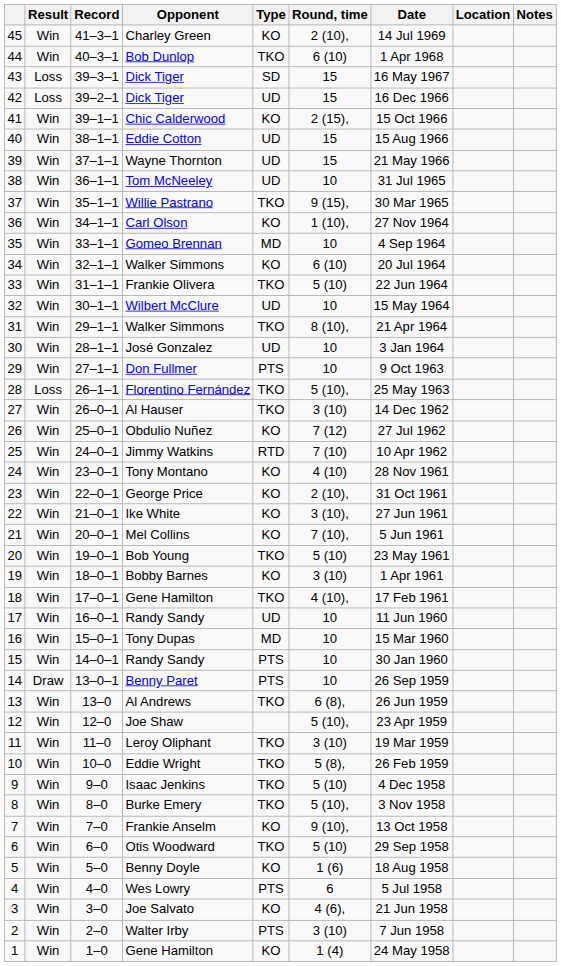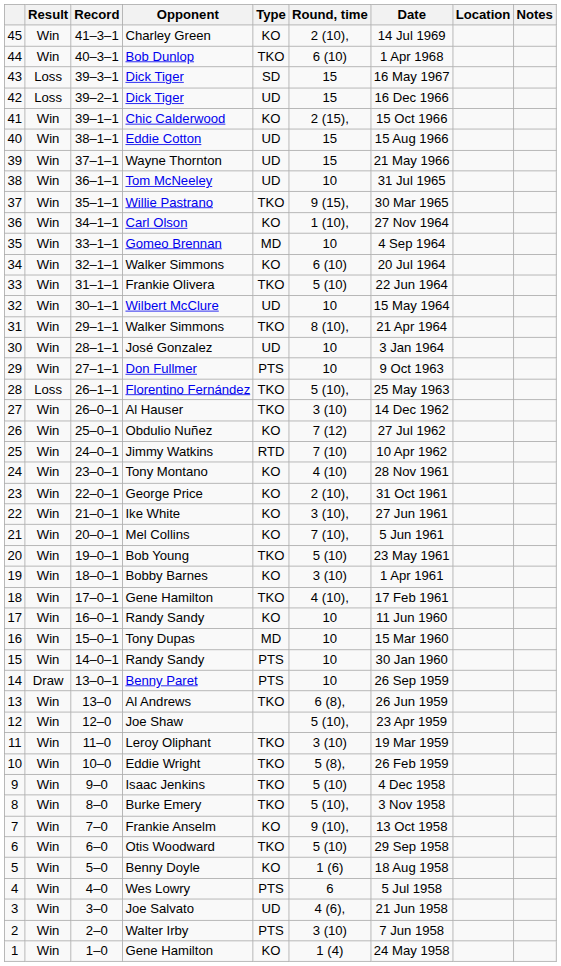17 / Randy Sandy | Type: UD -> KO
Joe Salvato | Type: KO -> UD
